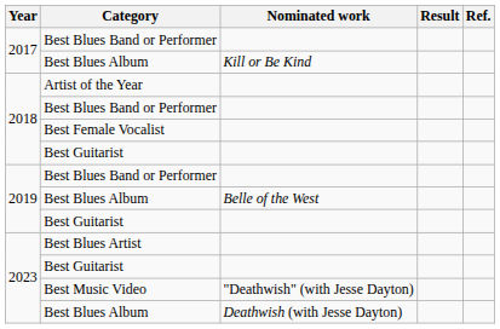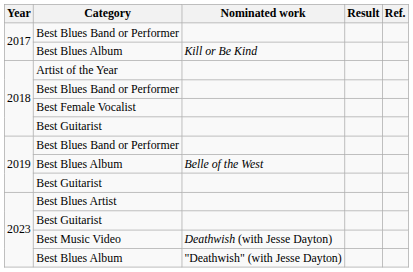Best Music Video | Nominated work: "Deathwish" (with Jesse Dayton) -> Deathwish (with Jesse Dayton)
2023 / Best Blues Album | Nominated work: Deathwish (with Jesse Dayton) -> "Deathwish" (with Jesse Dayton)
